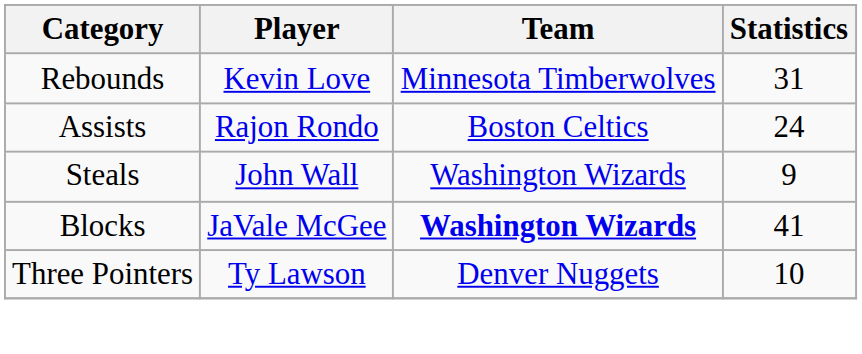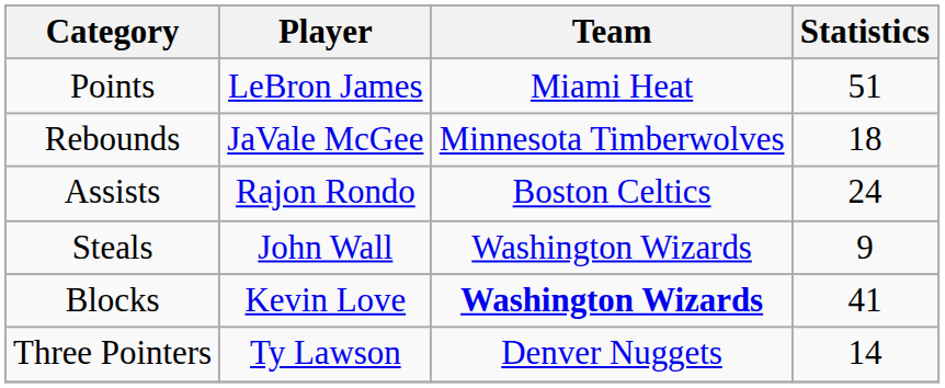+ row: Points | LeBron James | Miami Heat | 51
Rebounds | Player: Kevin Love -> JaVale McGee
Rebounds | Statistics: 31 -> 18
Blocks | Player: JaVale McGee -> Kevin Love
Three Pointers | Statistics: 10 -> 14
